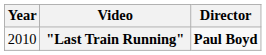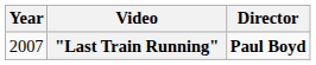"Last Train Running" | Year: 2010 -> 2007
